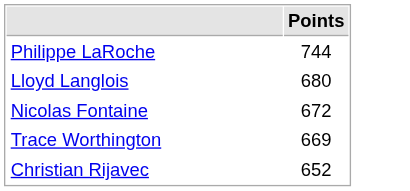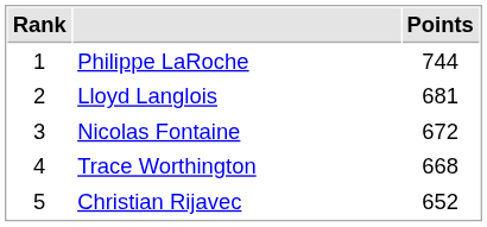+ column: Rank | 1 | 2 | 3 | 4 | 5
Lloyd Langlois | Points: 680 -> 681
Trace Worthington | Points: 669 -> 668
